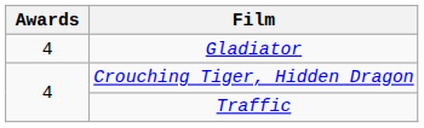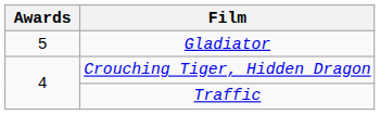Gladiator | Awards: 4 -> 5
